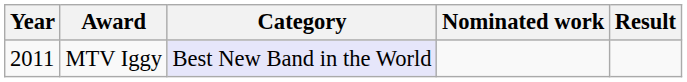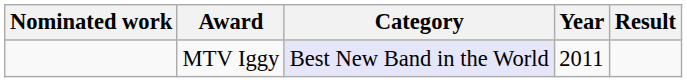columns swapped: Year <-> Nominated work
